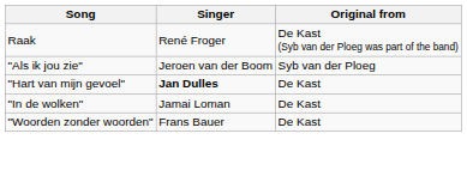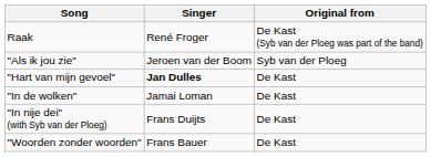+ row: "In nije dei" (with Syb van der Ploeg) | Frans Duijts | De Kast
